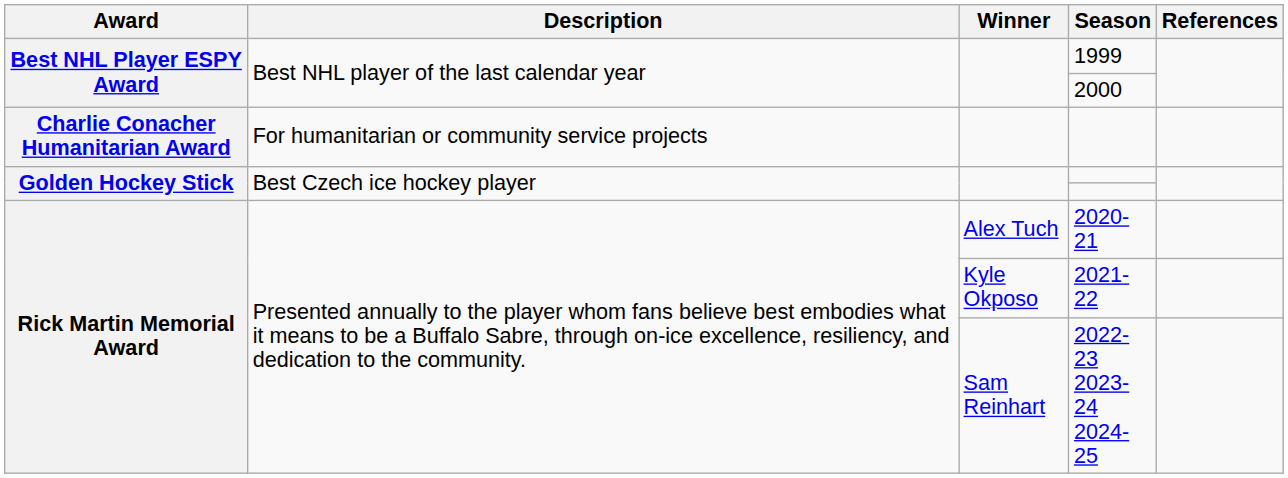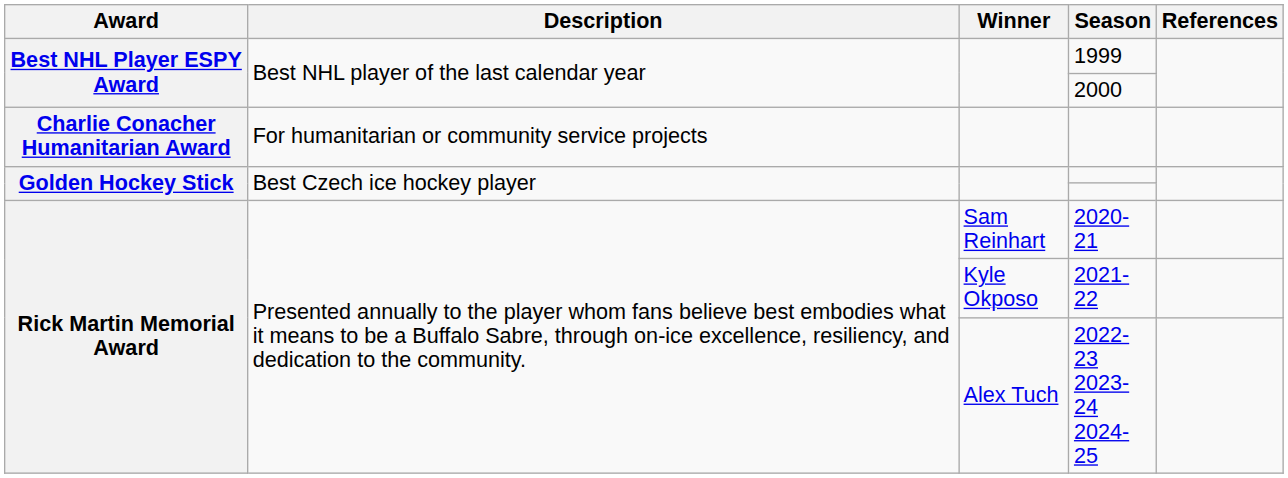2020-21 | Winner: Alex Tuch -> Sam Reinhart
2022-23 2023-24 2024-25 | Winner: Sam Reinhart -> Alex Tuch
